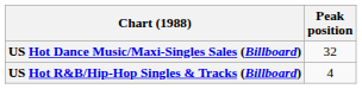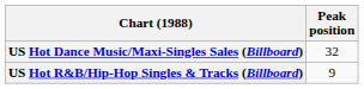US Hot R&B/Hip-Hop Singles & Tracks (Billboard) | Peak position: 4 -> 9
